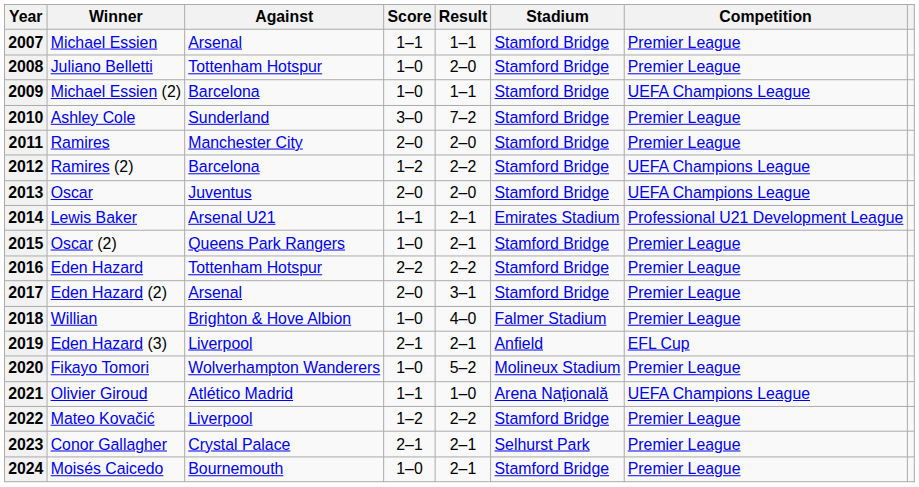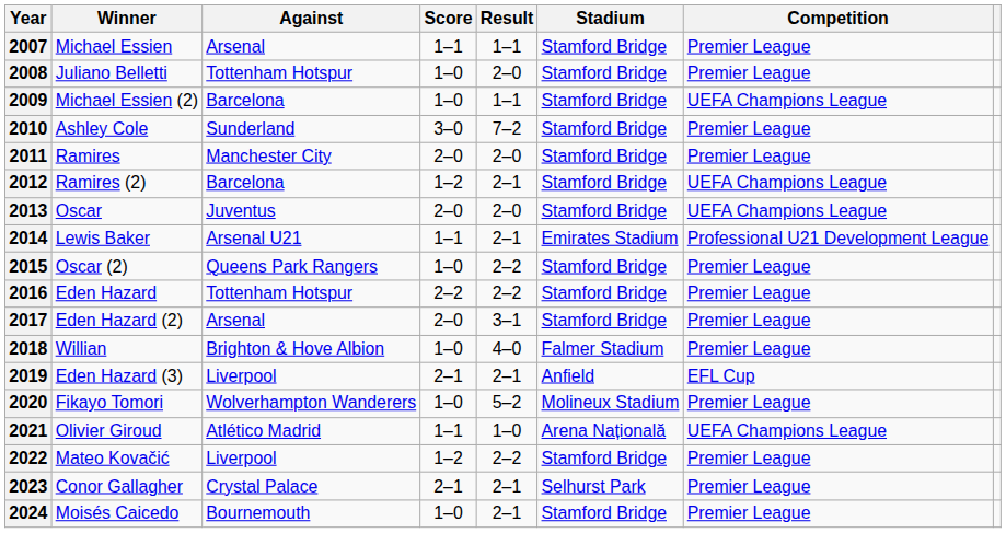2012 | Result: 2–2 -> 2–1
2015 | Result: 2–1 -> 2–2
